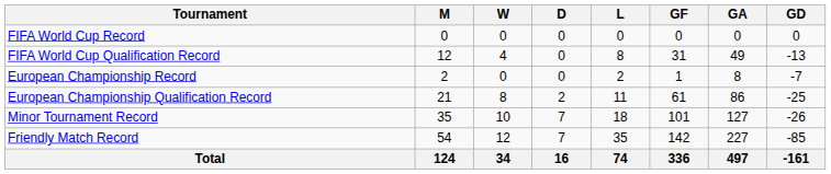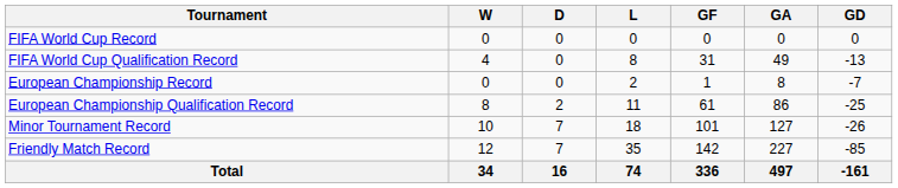- column: M | 0 | 12 | 2 | 21 | 35 | 54 | 124
